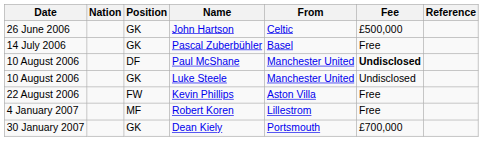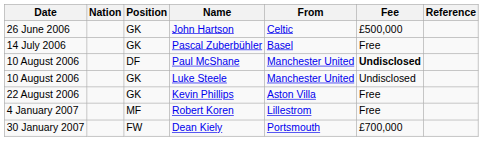Kevin Phillips | Position: FW -> GK
Dean Kiely | Position: GK -> FW
